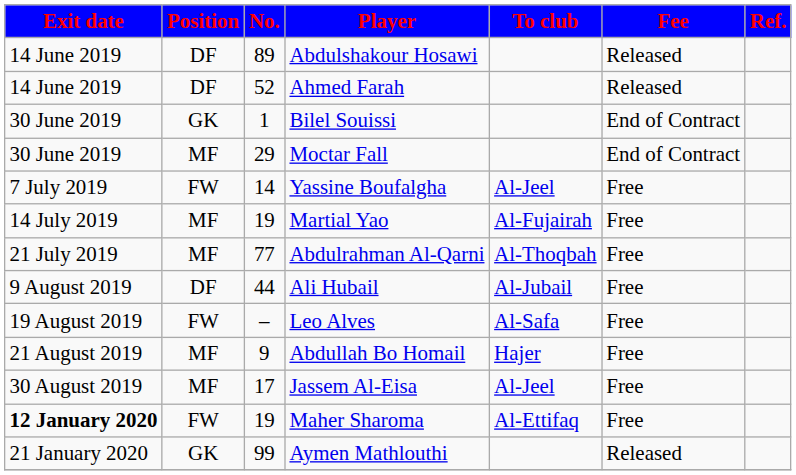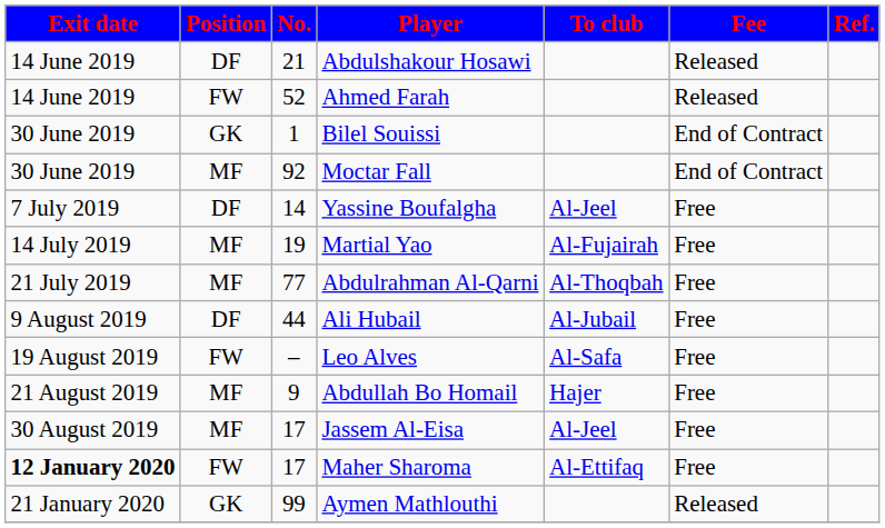Abdulshakour Hosawi | No.: 89 -> 21
Ahmed Farah | Position: DF -> FW
Moctar Fall | No.: 29 -> 92
Yassine Boufalgha | Position: FW -> DF
Maher Sharoma | No.: 19 -> 17
